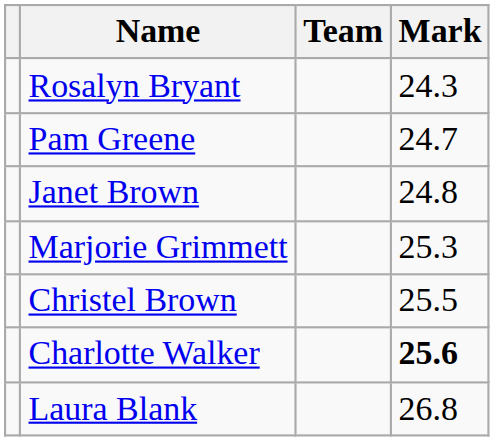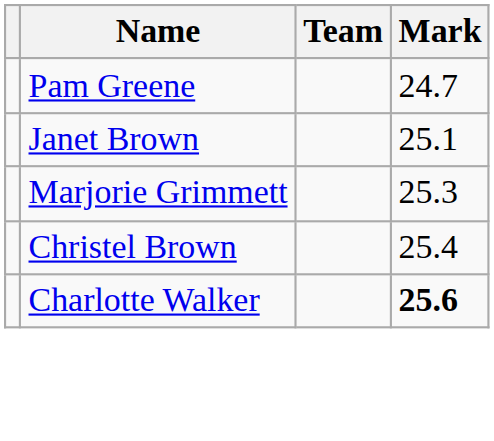- row: Rosalyn Bryant | 24.3
Janet Brown | Mark: 24.8 -> 25.1
Christel Brown | Mark: 25.5 -> 25.4
- row: Laura Blank | 26.8
